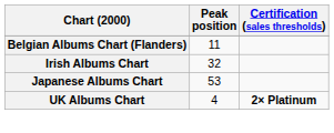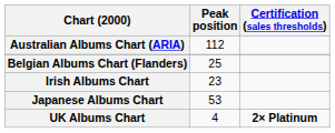+ row: Australian Albums Chart (ARIA) | 112
Belgian Albums Chart (Flanders) | Peak position: 11 -> 25
Irish Albums Chart | Peak position: 32 -> 23
